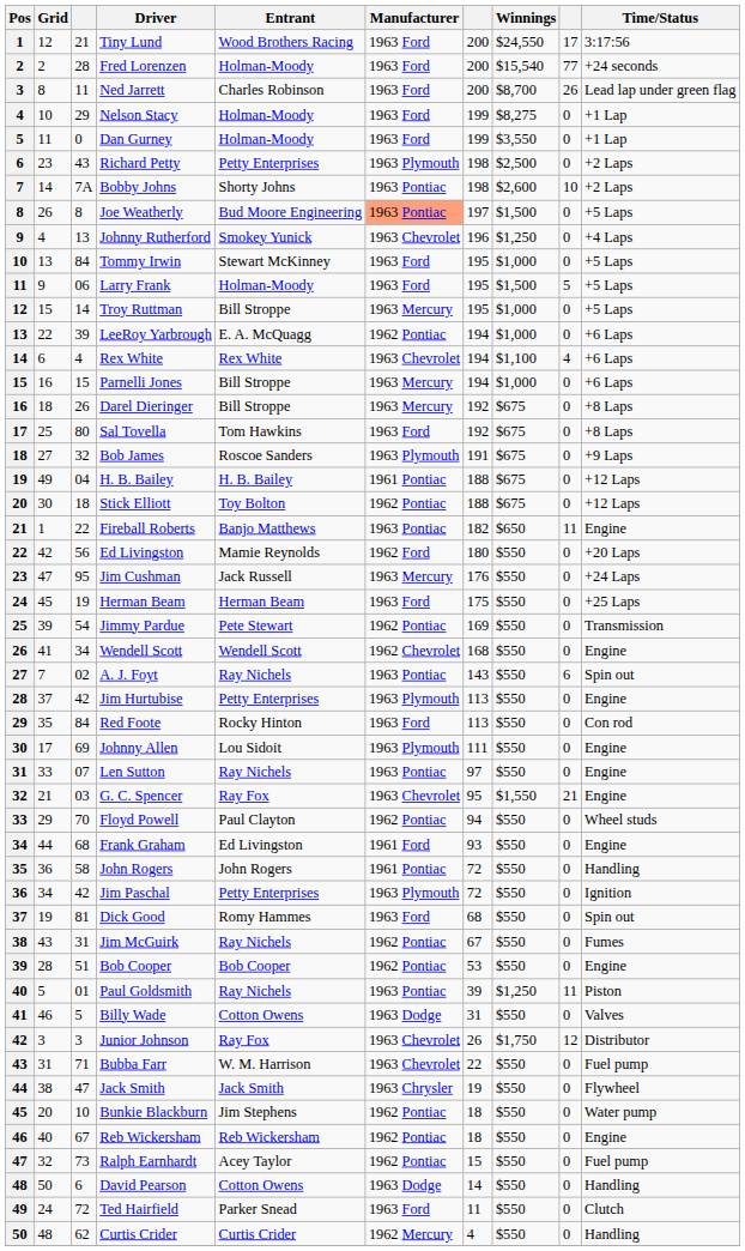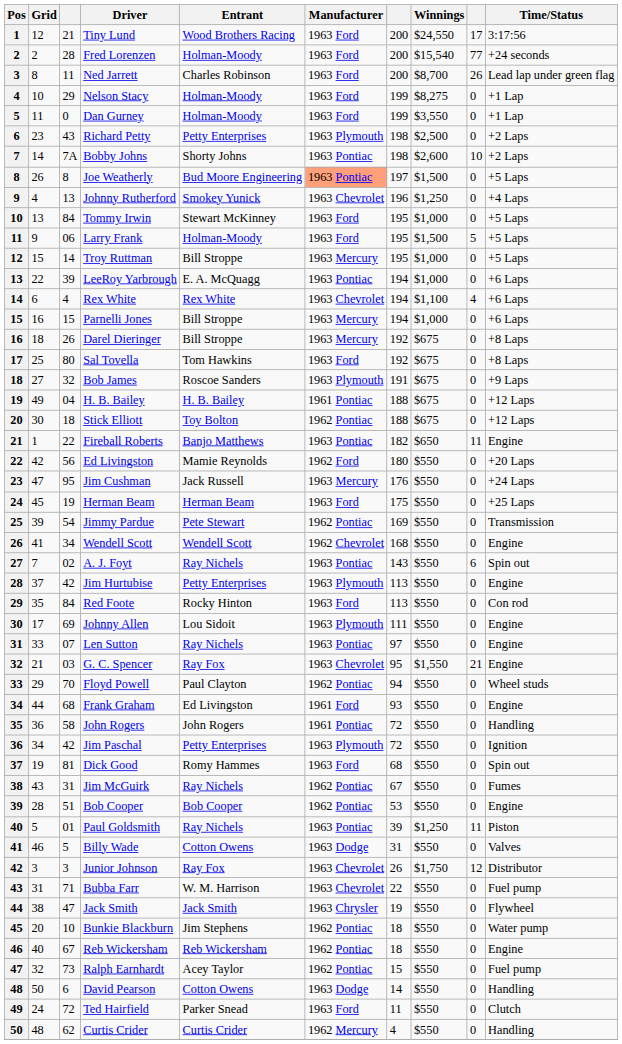LeeRoy Yarbrough | Manufacturer: 1962 Pontiac -> 1963 Pontiac
